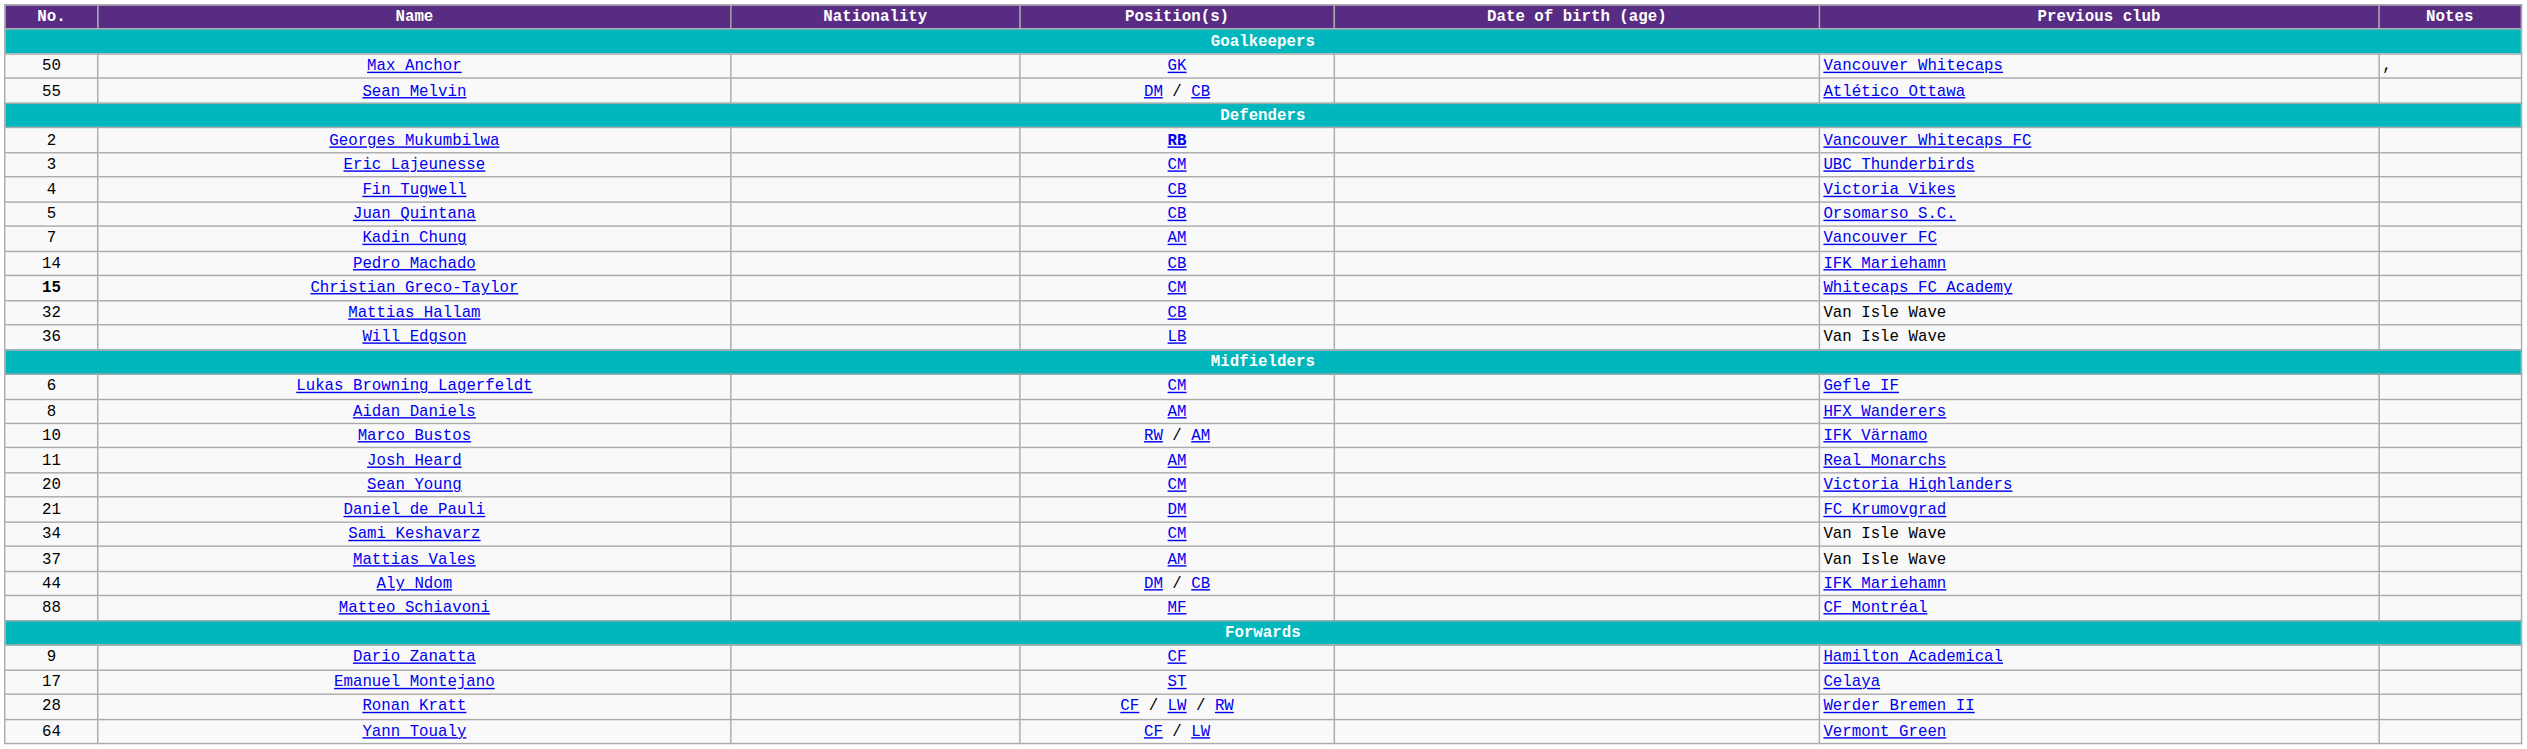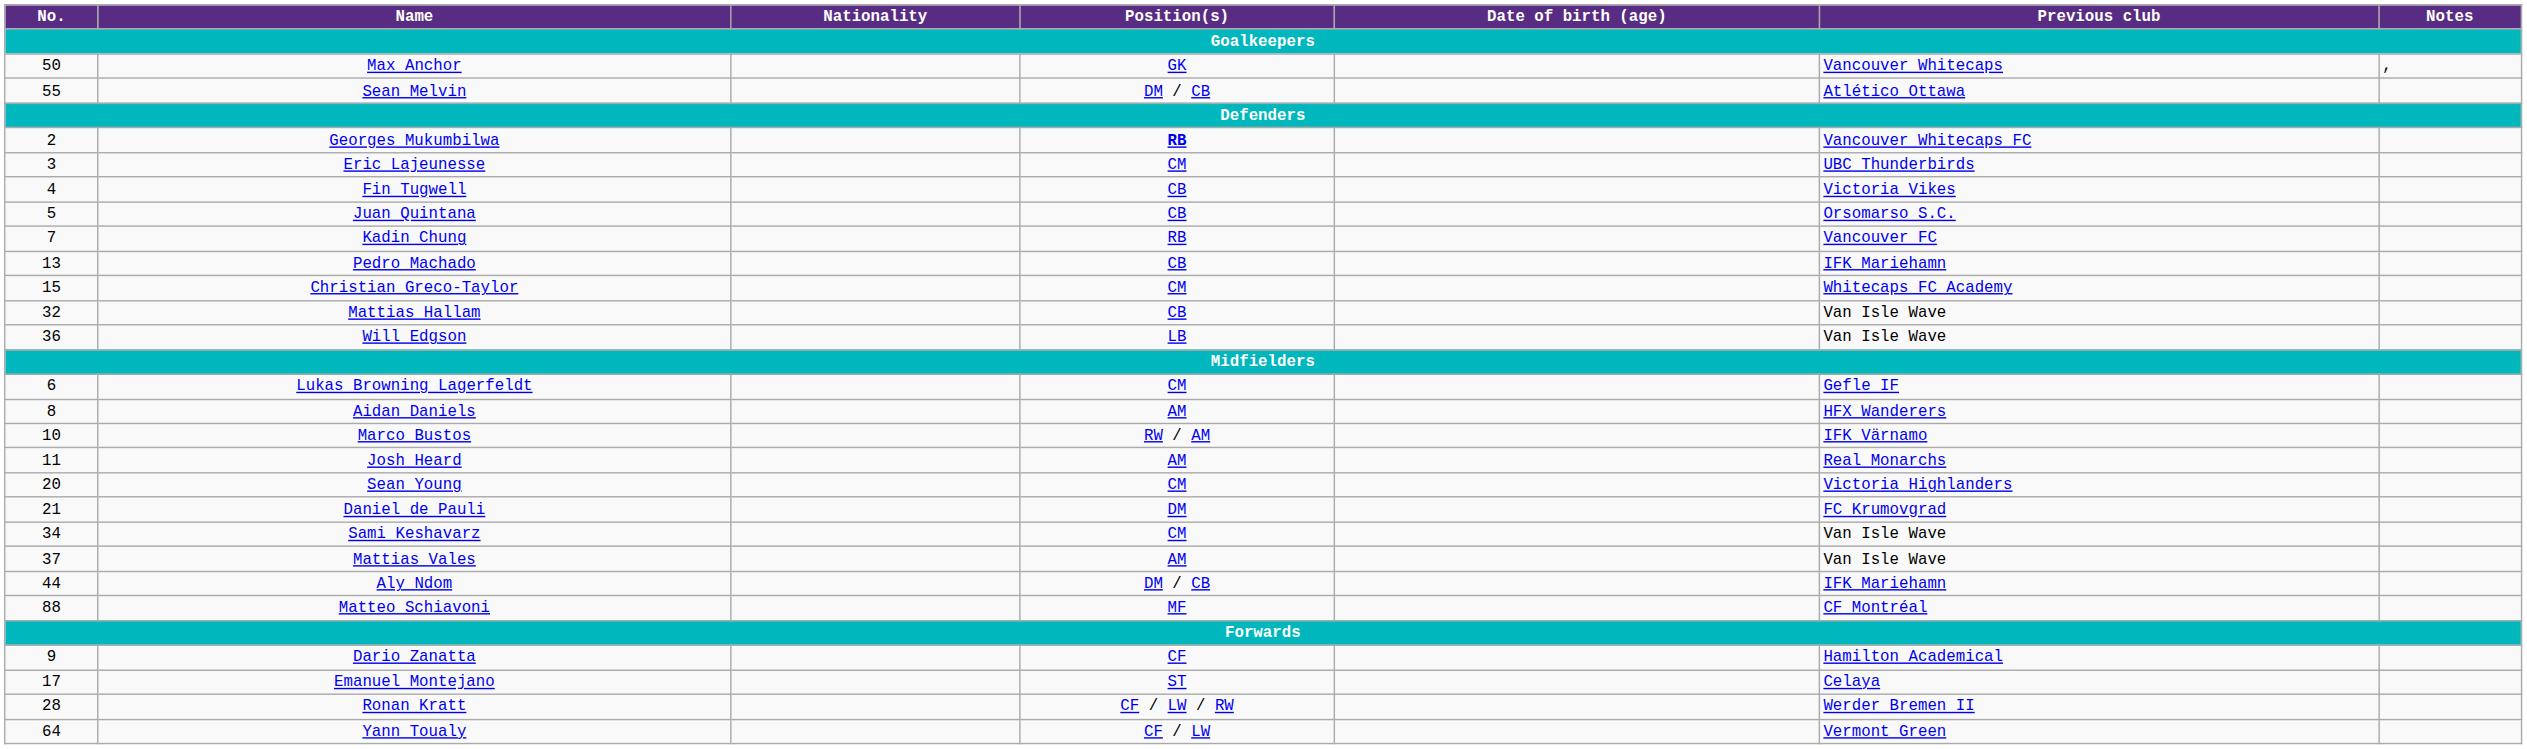Kadin Chung | Position(s): AM -> RB
Pedro Machado | No.: 14 -> 13
Christian Greco-Taylor | No.: bold -> normal
